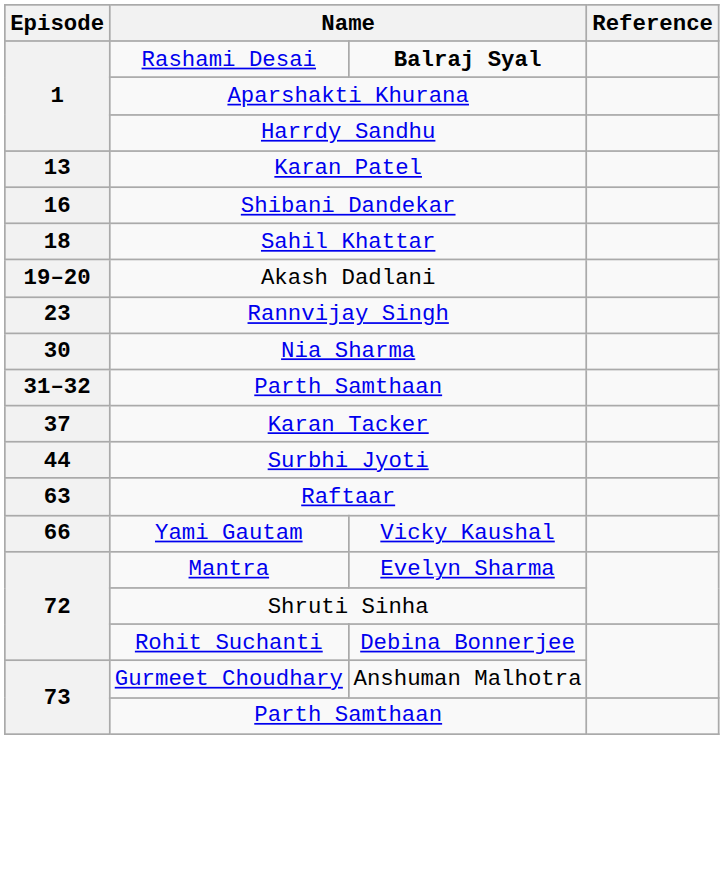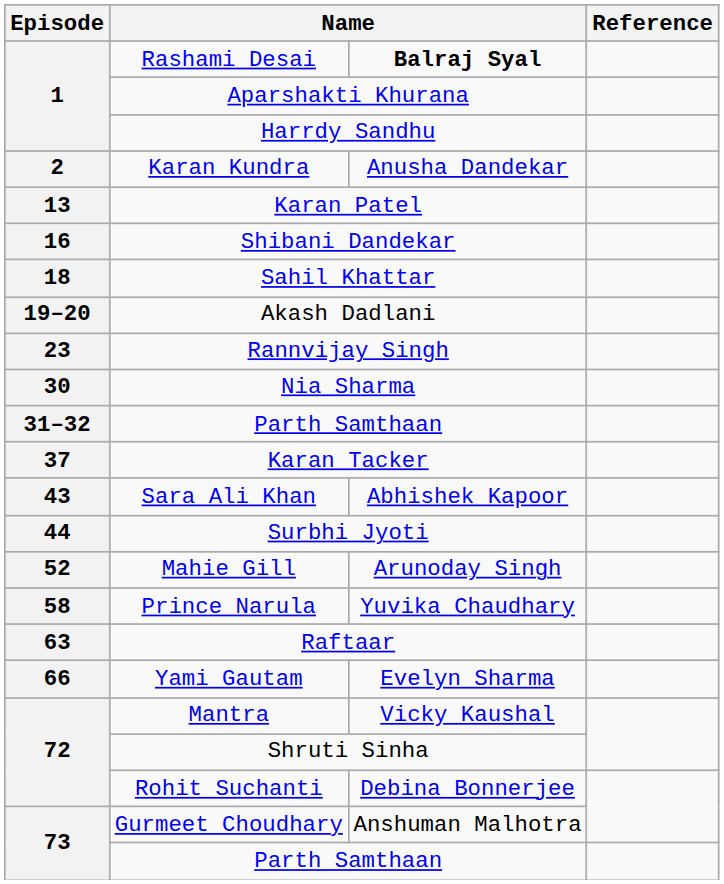+ row: 2 | Karan Kundra | Anusha Dandekar
+ row: 43 | Sara Ali Khan | Abhishek Kapoor
+ row: 52 | Mahie Gill | Arunoday Singh
+ row: 58 | Prince Narula | Yuvika Chaudhary
Yami Gautam | column 3: Vicky Kaushal -> Evelyn Sharma
Mantra | column 3: Evelyn Sharma -> Vicky Kaushal
